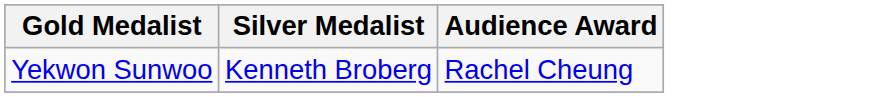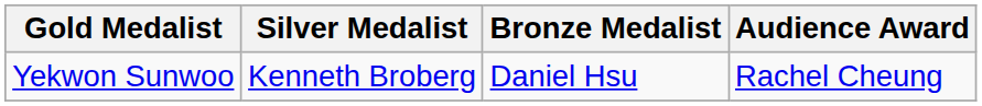+ column: Bronze Medalist | Daniel Hsu
